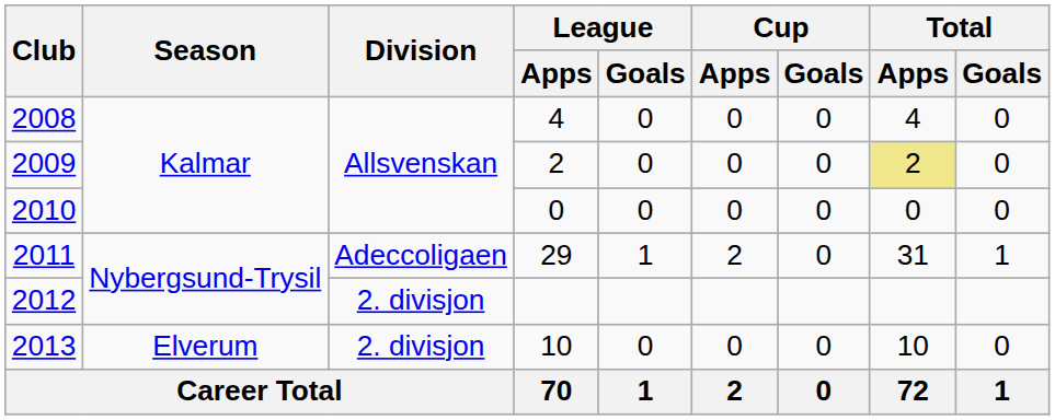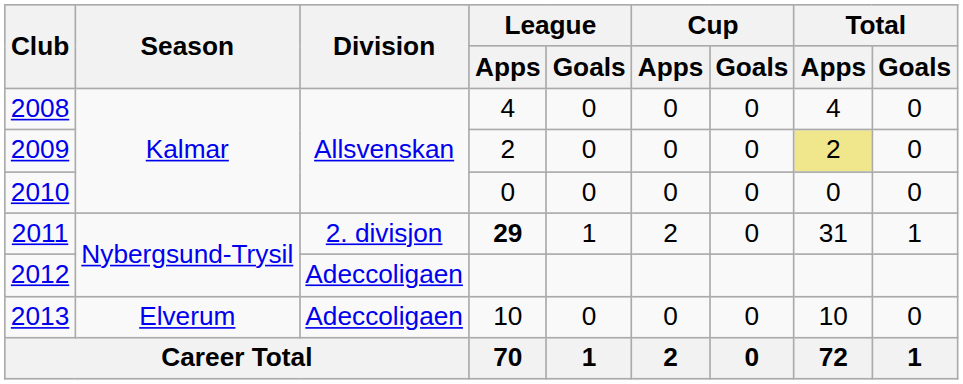2011 | Division: Adeccoligaen -> 2. divisjon
2011 | League / Apps: normal -> bold
2012 | Division: 2. divisjon -> Adeccoligaen
2013 | Division: 2. divisjon -> Adeccoligaen
